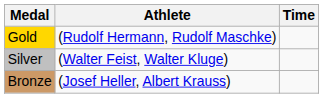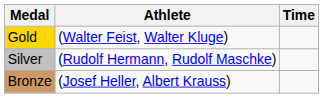Gold | Athlete: (Rudolf Hermann, Rudolf Maschke) -> (Walter Feist, Walter Kluge)
Silver | Athlete: (Walter Feist, Walter Kluge) -> (Rudolf Hermann, Rudolf Maschke)
